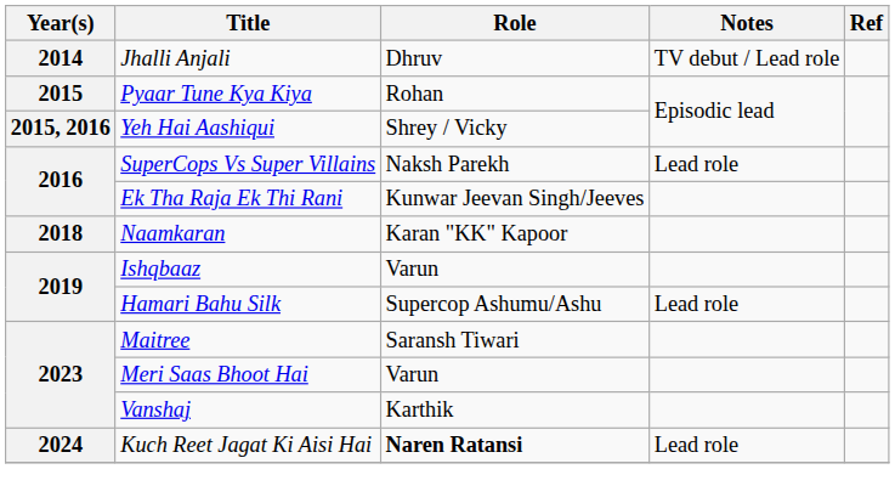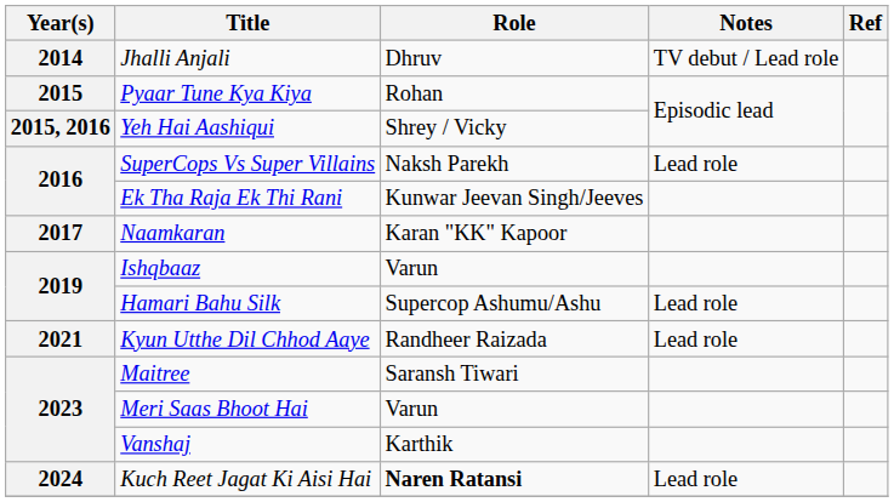Naamkaran | Year(s): 2018 -> 2017
+ row: 2021 | Kyun Utthe Dil Chhod Aaye | Randheer Raizada | Lead role
